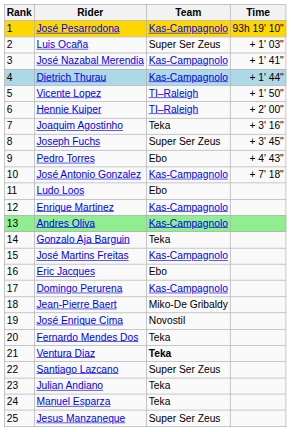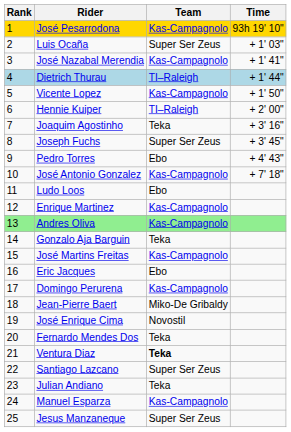Dietrich Thurau | Team: Kas-Campagnolo -> TI–Raleigh
Vicente Lopez | Team: TI–Raleigh -> Kas-Campagnolo
Manuel Esparza | Team: Teka -> Kas-Campagnolo
